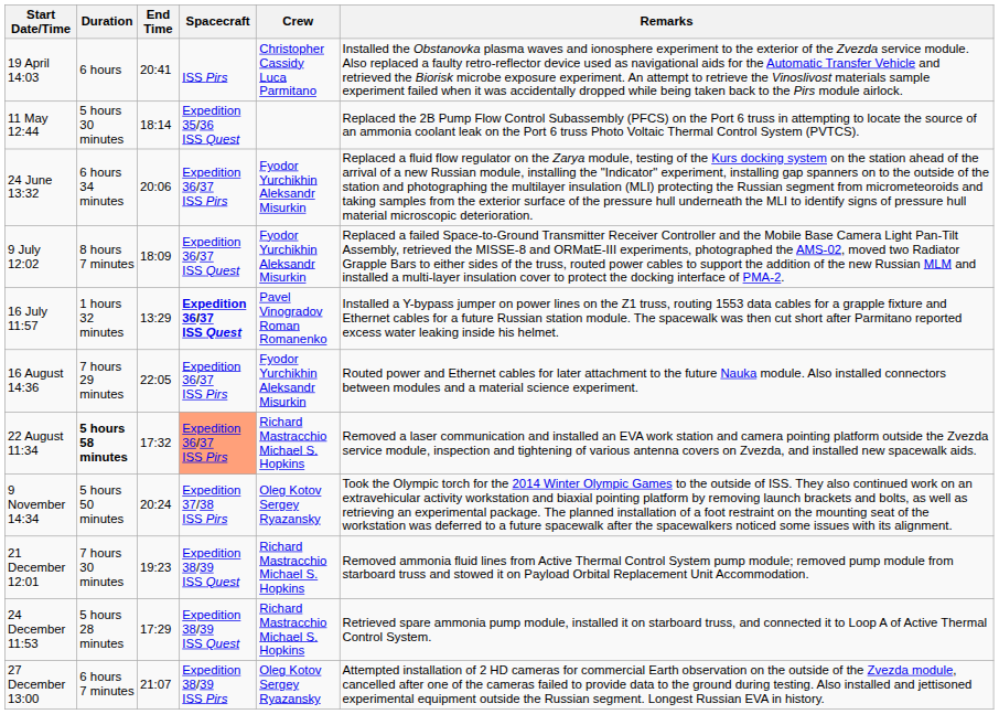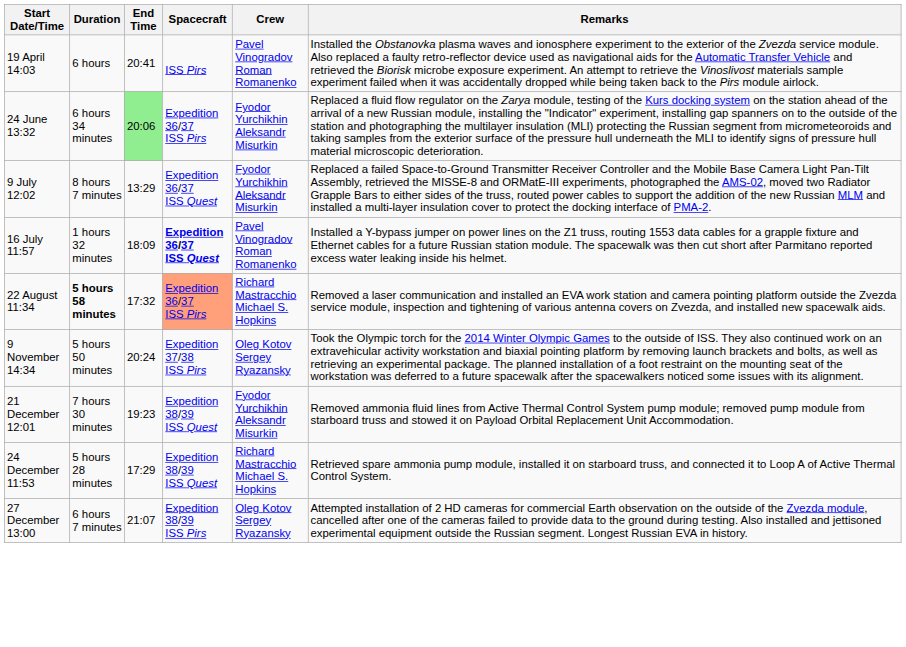19 April 14:03 | Crew: Christopher Cassidy Luca Parmitano -> Pavel Vinogradov Roman Romanenko
- row: 11 May 12:44 | 5 hours 30 minutes | 18:14 | Expedition 35/36 ISS Quest | Replaced the 2B Pump Flow Control Subassembly (PFCS) on the Port 6 truss in attempting to locate the source of an ammonia coolant leak on the Port 6 truss Photo Voltaic Thermal Control System (PVTCS).
24 June 13:32 | End Time: no background -> lightgreen background
9 July 12:02 | End Time: 18:09 -> 13:29
16 July 11:57 | End Time: 13:29 -> 18:09
- row: 16 August 14:36 | 7 hours 29 minutes | 22:05 | Expedition 36/37 ISS Pirs | Fyodor Yurchikhin Aleksandr Misurkin | Routed power and Ethernet cables for later attachment to the future Nauka module. Also installed connectors between modules and a material science experiment.
21 December 12:01 | Crew: Richard Mastracchio Michael S. Hopkins -> Fyodor Yurchikhin Aleksandr Misurkin
